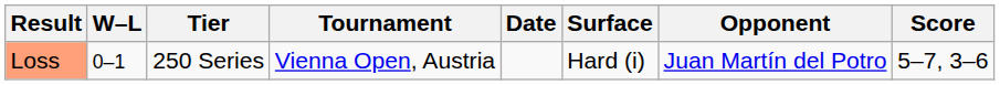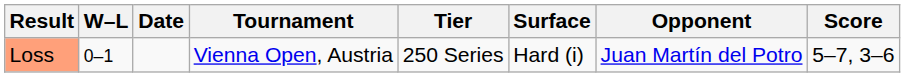columns swapped: Date <-> Tier
